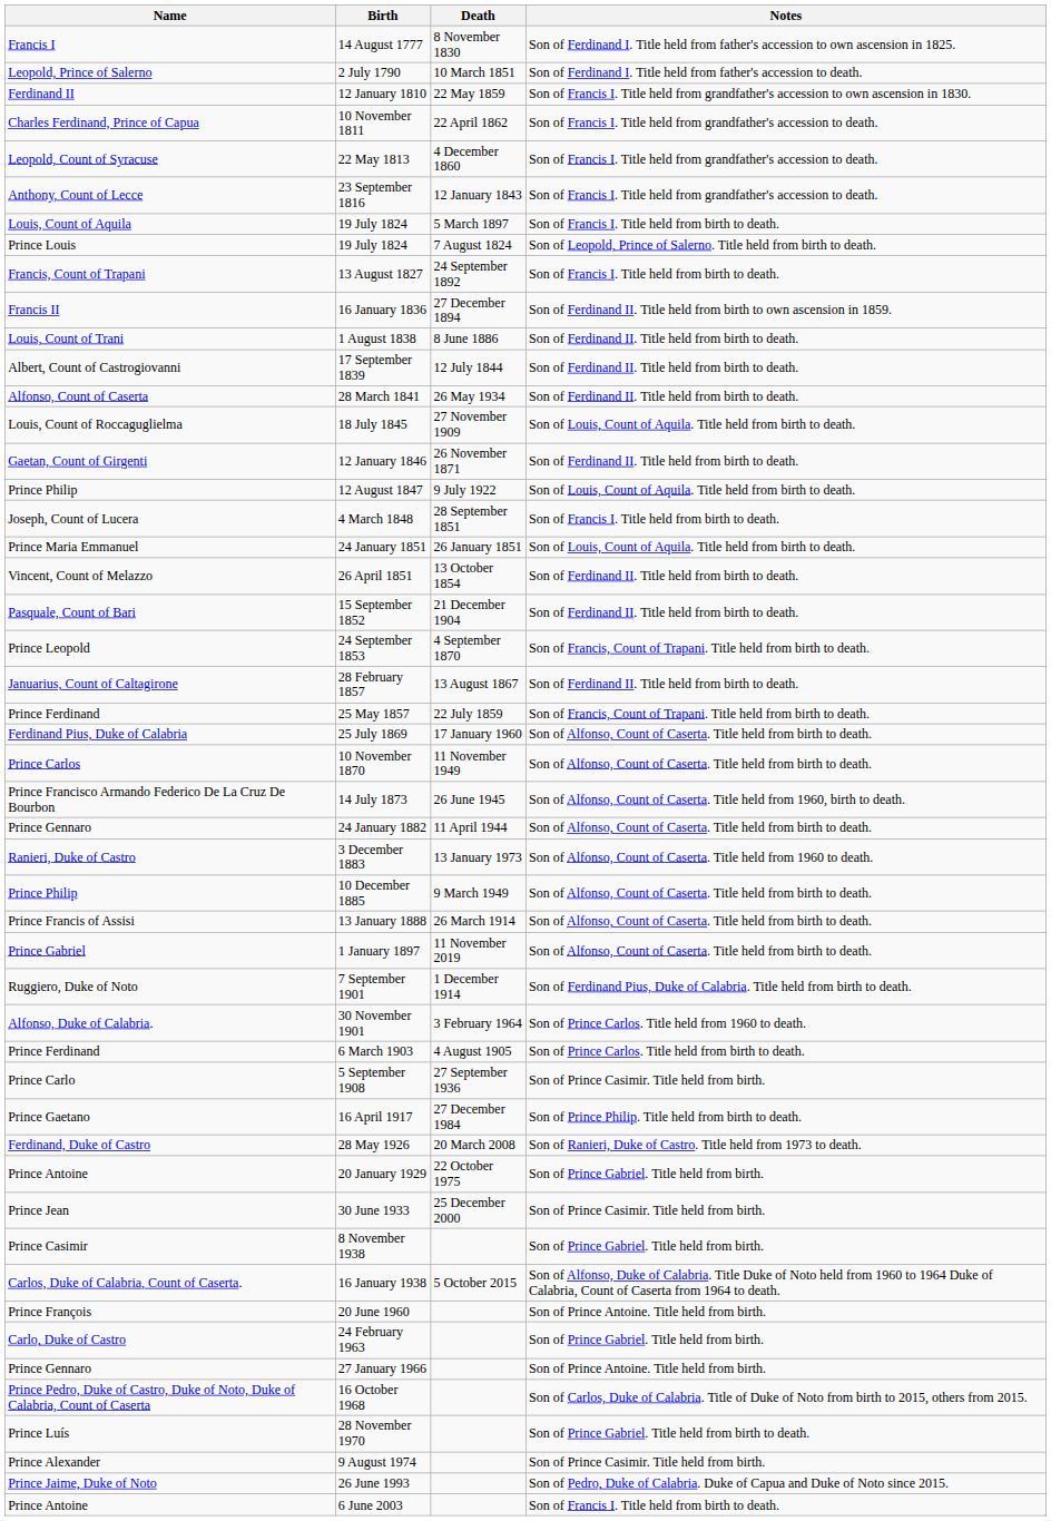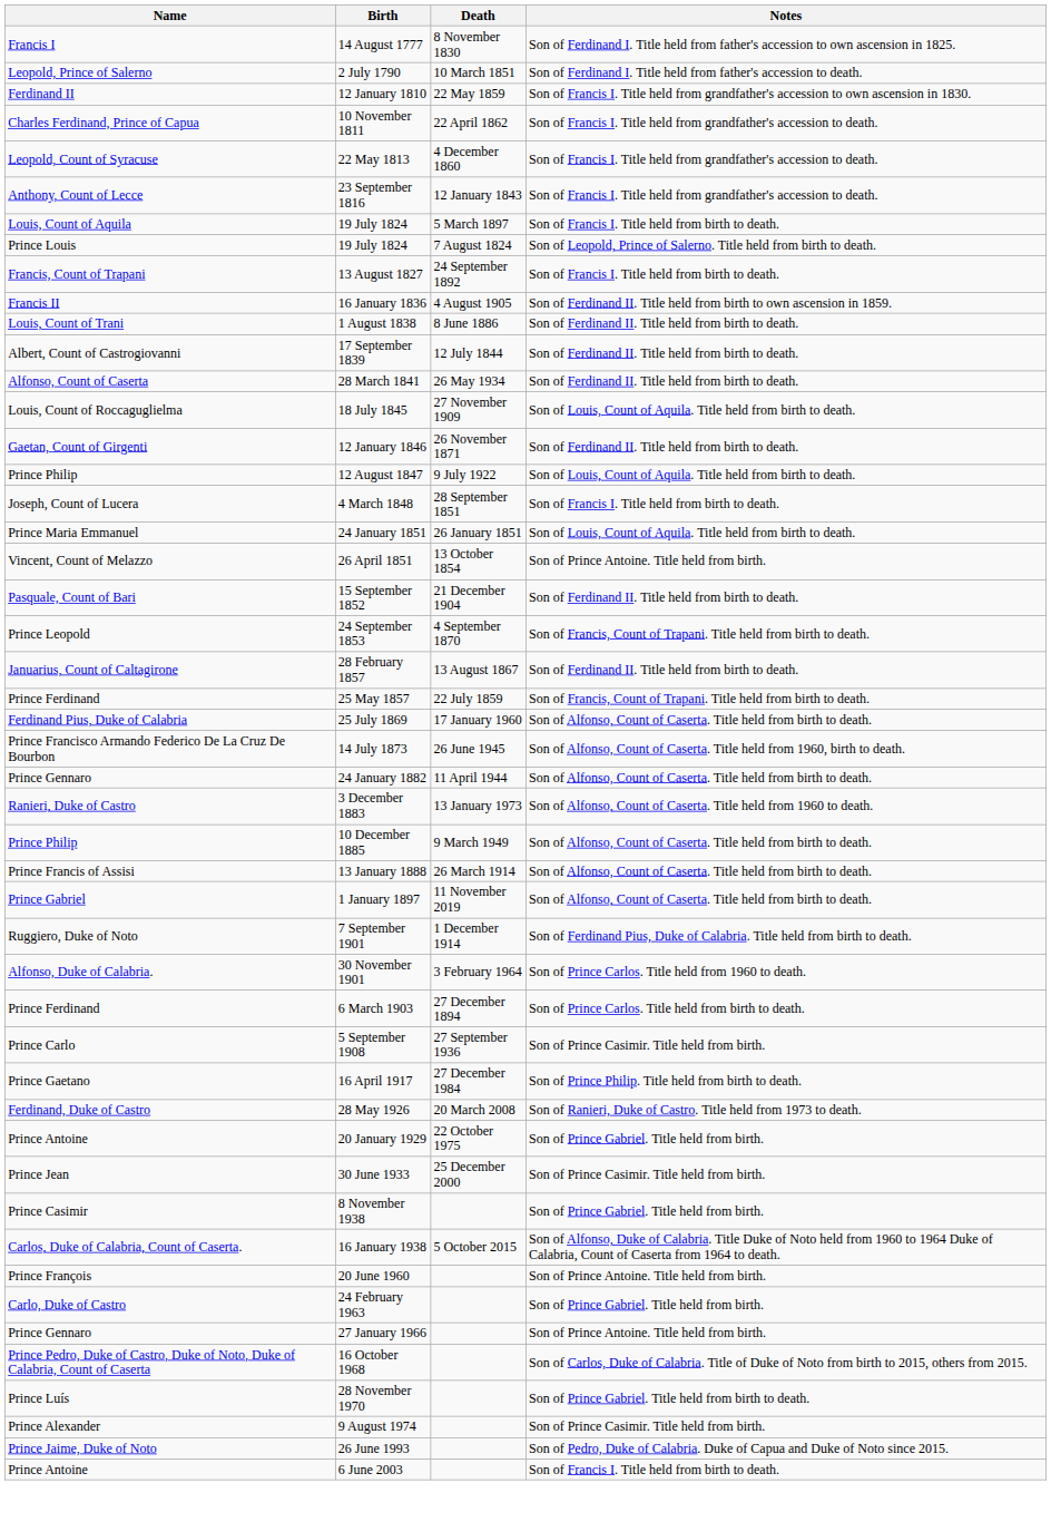16 January 1836 | Death: 27 December 1894 -> 4 August 1905
26 April 1851 | Notes: Son of Ferdinand II. Title held from birth to death. -> Son of Prince Antoine. Title held from birth.
- row: Prince Carlos | 10 November 1870 | 11 November 1949 | Son of Alfonso, Count of Caserta. Title held from birth to death.
6 March 1903 | Death: 4 August 1905 -> 27 December 1894
